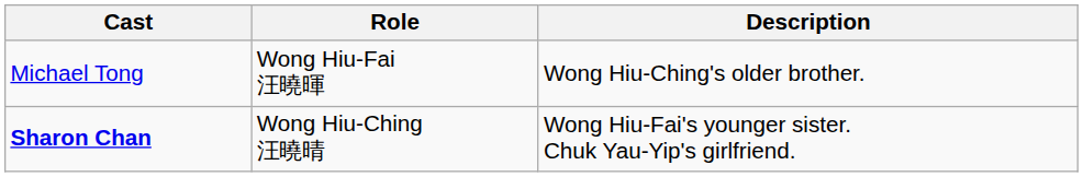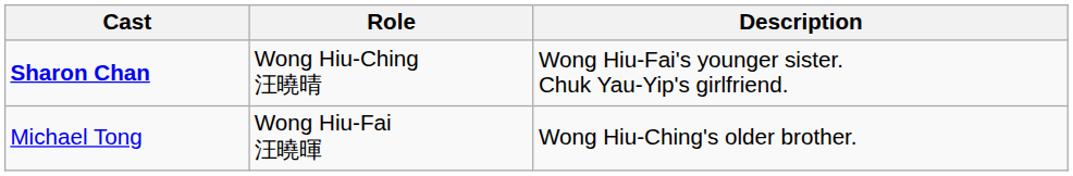rows swapped: Michael Tong <-> Sharon Chan
